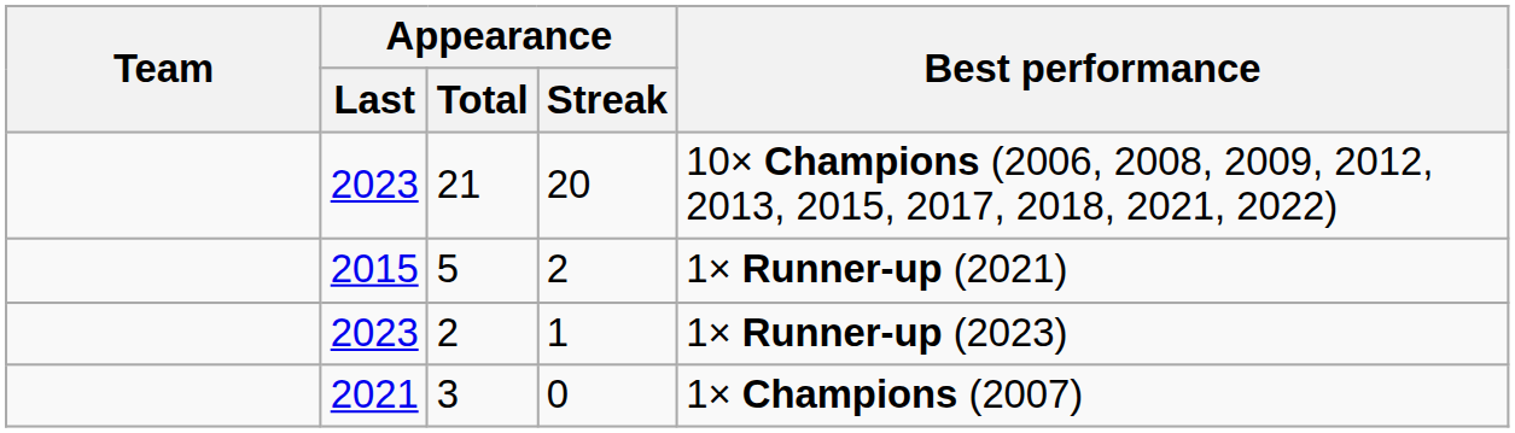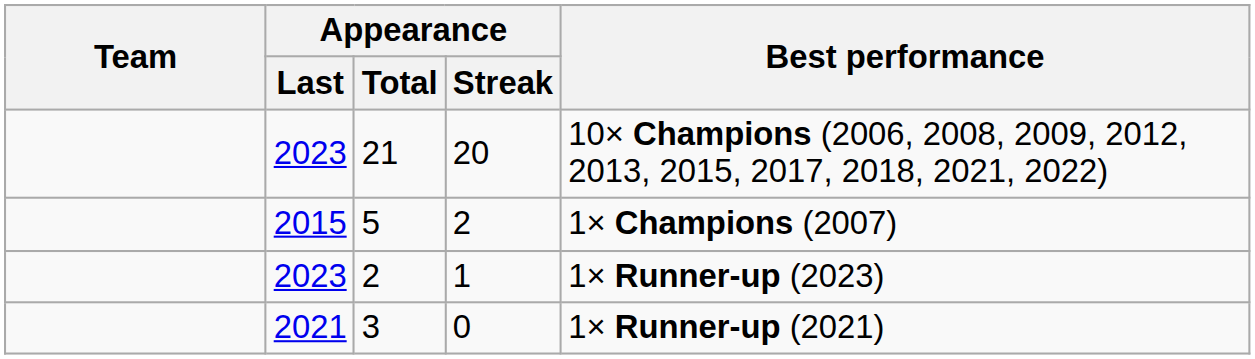5 | Best performance: 1× Runner-up (2021) -> 1× Champions (2007)
3 | Best performance: 1× Champions (2007) -> 1× Runner-up (2021)
